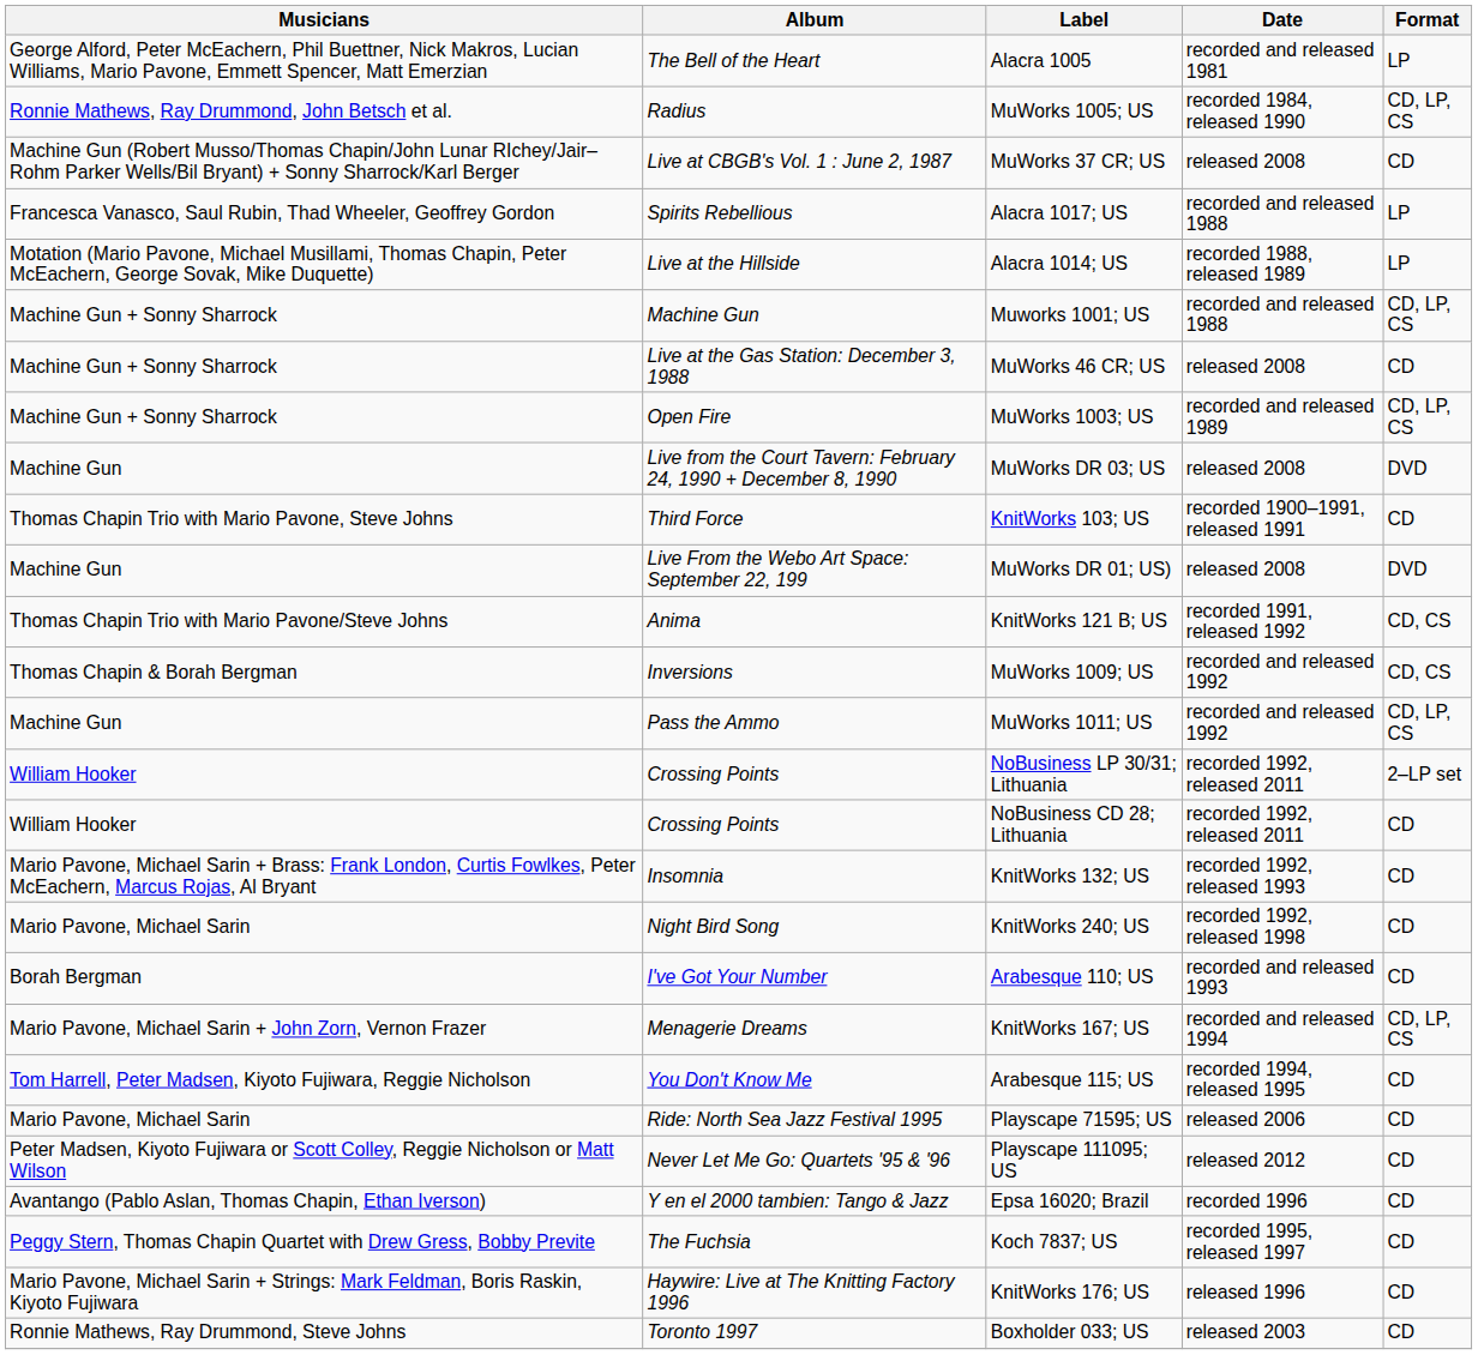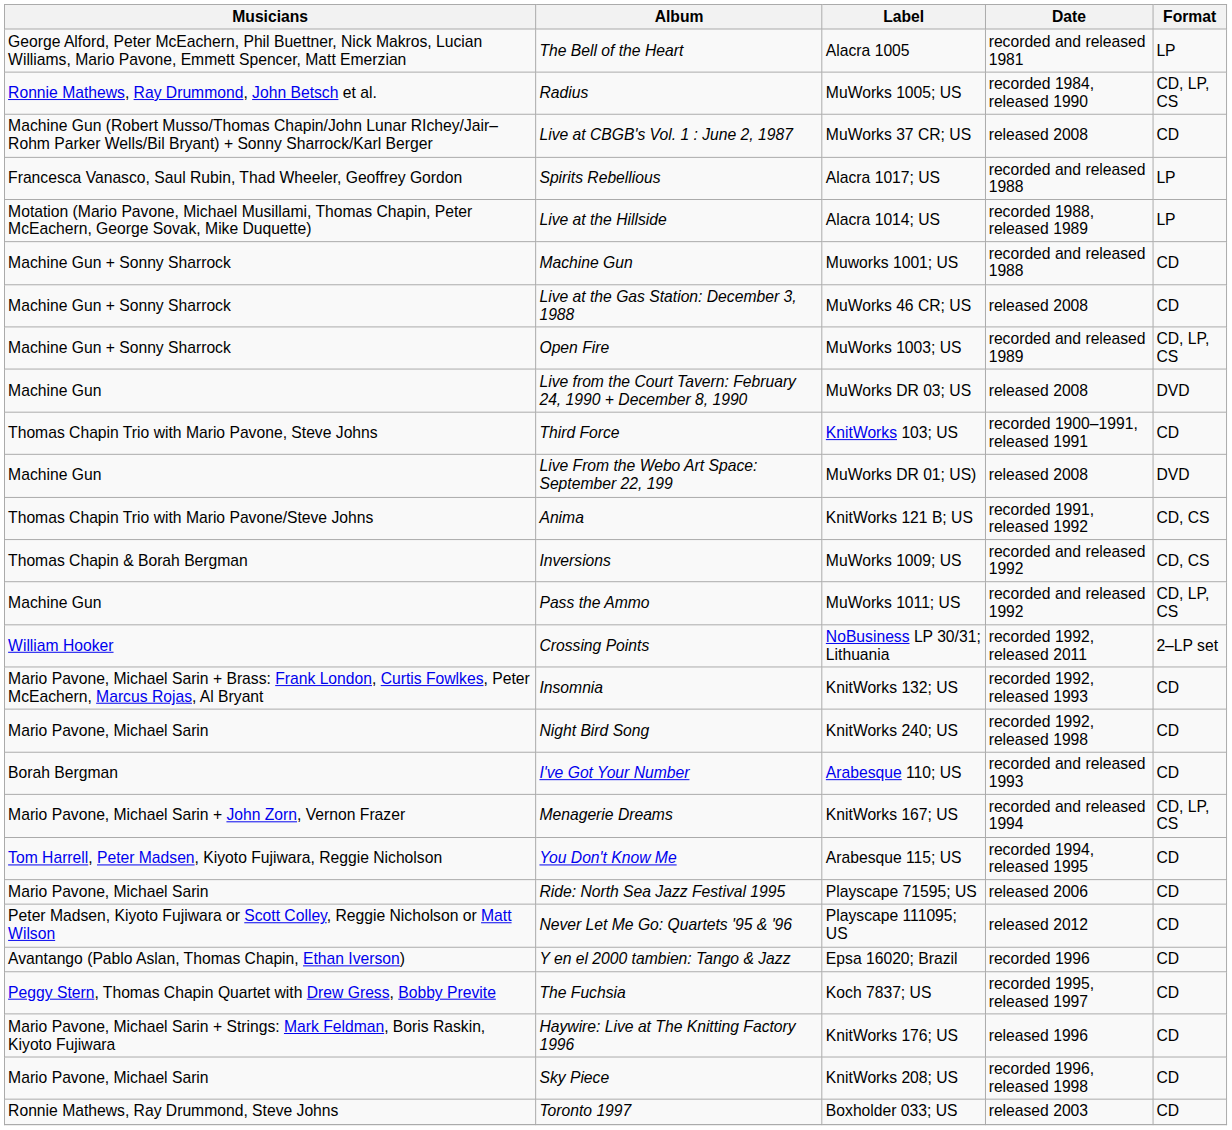Muworks 1001; US | Format: CD, LP, CS -> CD
- row: William Hooker | Crossing Points | NoBusiness CD 28; Lithuania | recorded 1992, released 2011 | CD
+ row: Mario Pavone, Michael Sarin | Sky Piece | KnitWorks 208; US | recorded 1996, released 1998 | CD
